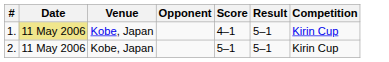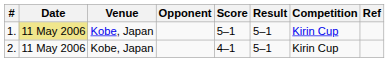+ column: Ref
1. | Score: 4–1 -> 5–1
2. | Score: 5–1 -> 4–1
